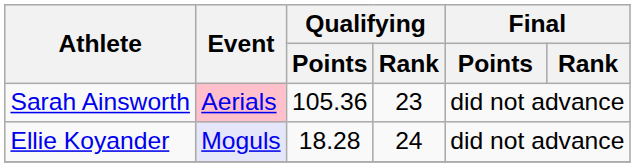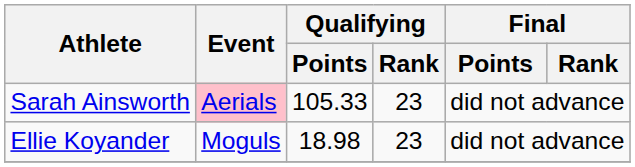Sarah Ainsworth | Qualifying / Points: 105.36 -> 105.33
Ellie Koyander | Event: lavender background -> no background
Ellie Koyander | Qualifying / Points: 18.28 -> 18.98
Ellie Koyander | Qualifying / Rank: 24 -> 23
